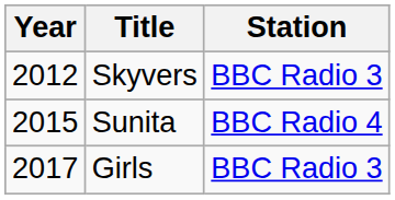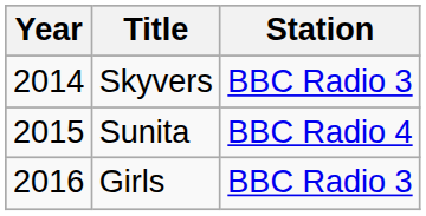Skyvers | Year: 2012 -> 2014
Girls | Year: 2017 -> 2016
